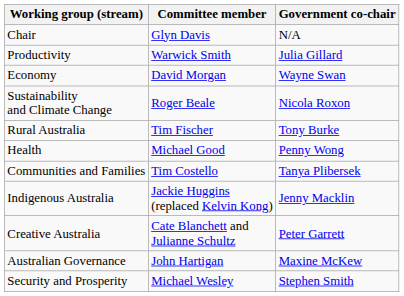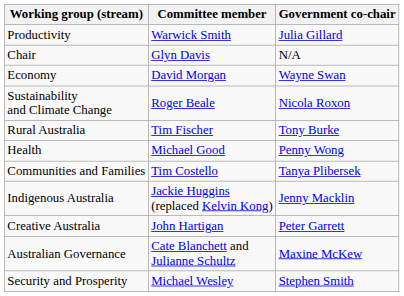rows swapped: Chair <-> Productivity
Creative Australia | Committee member: Cate Blanchett and Julianne Schultz -> John Hartigan
Australian Governance | Committee member: John Hartigan -> Cate Blanchett and Julianne Schultz
